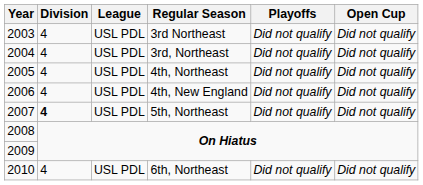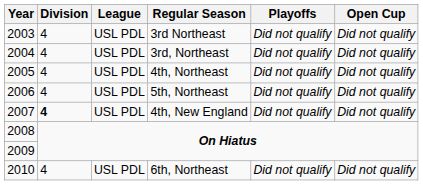2006 | Regular Season: 4th, New England -> 5th, Northeast
2007 | Regular Season: 5th, Northeast -> 4th, New England
